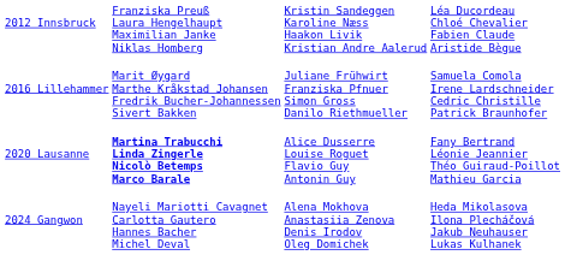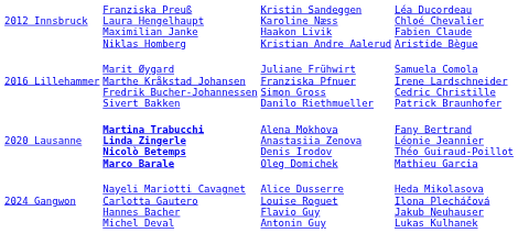2020 Lausanne | column 3: Alice Dusserre Louise Roguet Flavio Guy Antonin Guy -> Alena Mokhova Anastasiia Zenova Denis Irodov Oleg Domichek
2024 Gangwon | column 3: Alena Mokhova Anastasiia Zenova Denis Irodov Oleg Domichek -> Alice Dusserre Louise Roguet Flavio Guy Antonin Guy
